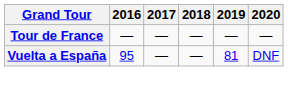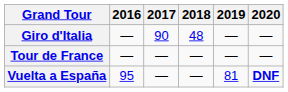+ row: Giro d'Italia | — | 90 | 48 | — | —
Vuelta a España | 2020: normal -> bold
